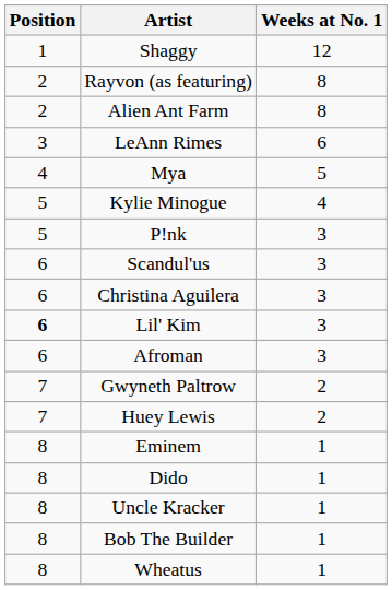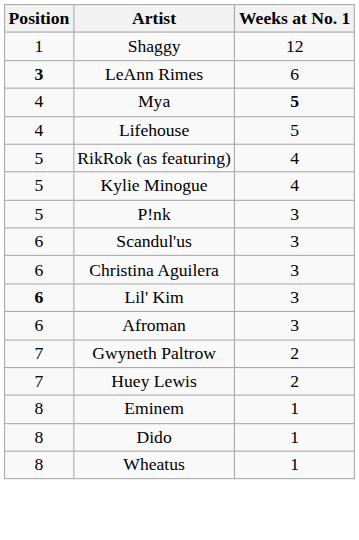- row: 2 | Rayvon (as featuring) | 8
- row: 2 | Alien Ant Farm | 8
LeAnn Rimes | Position: normal -> bold
Mya | Weeks at No. 1: normal -> bold
+ row: 4 | Lifehouse | 5
+ row: 5 | RikRok (as featuring) | 4
- row: 8 | Uncle Kracker | 1
- row: 8 | Bob The Builder | 1
